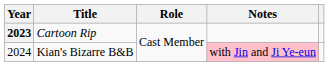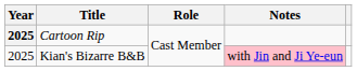Cartoon Rip | Year: 2023 -> 2025
Kian's Bizarre B&B | Year: 2024 -> 2025
